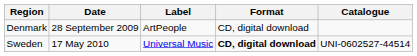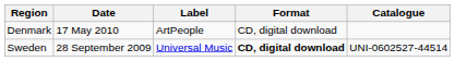Denmark | Date: 28 September 2009 -> 17 May 2010
Sweden | Date: 17 May 2010 -> 28 September 2009
